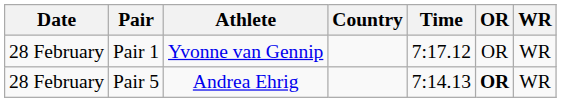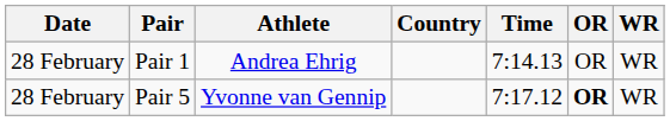Pair 1 | Athlete: Yvonne van Gennip -> Andrea Ehrig
Pair 1 | Time: 7:17.12 -> 7:14.13
Pair 5 | Athlete: Andrea Ehrig -> Yvonne van Gennip
Pair 5 | Time: 7:14.13 -> 7:17.12
